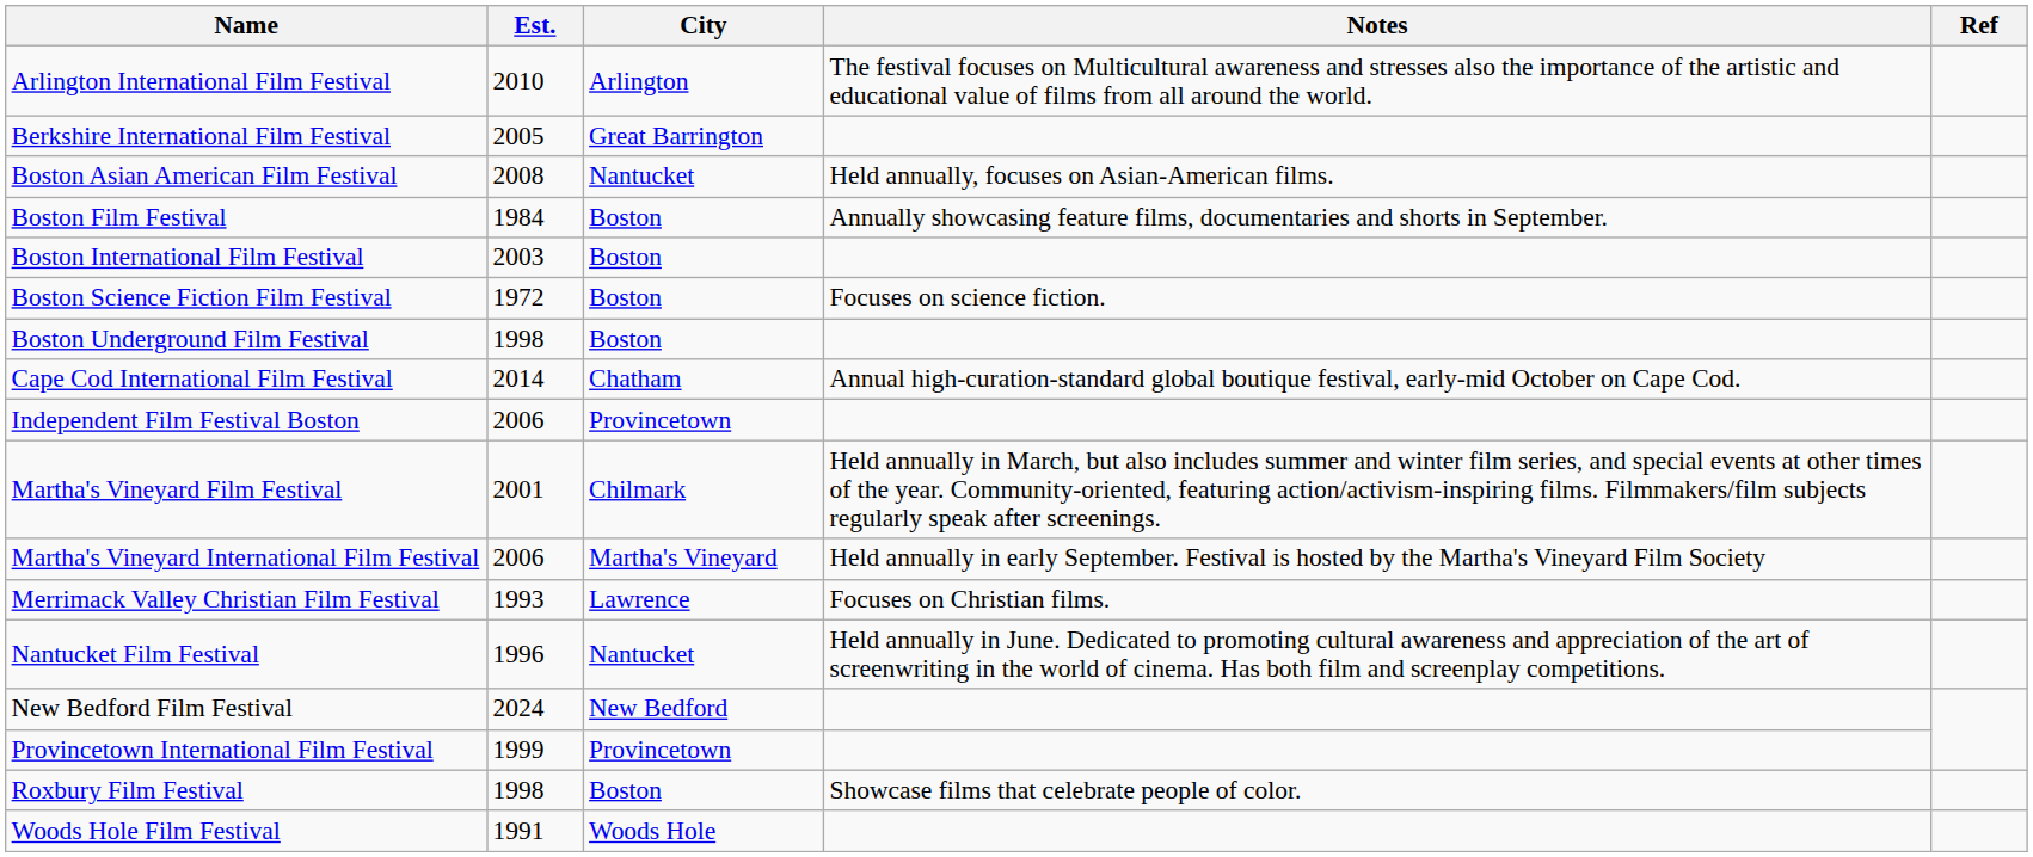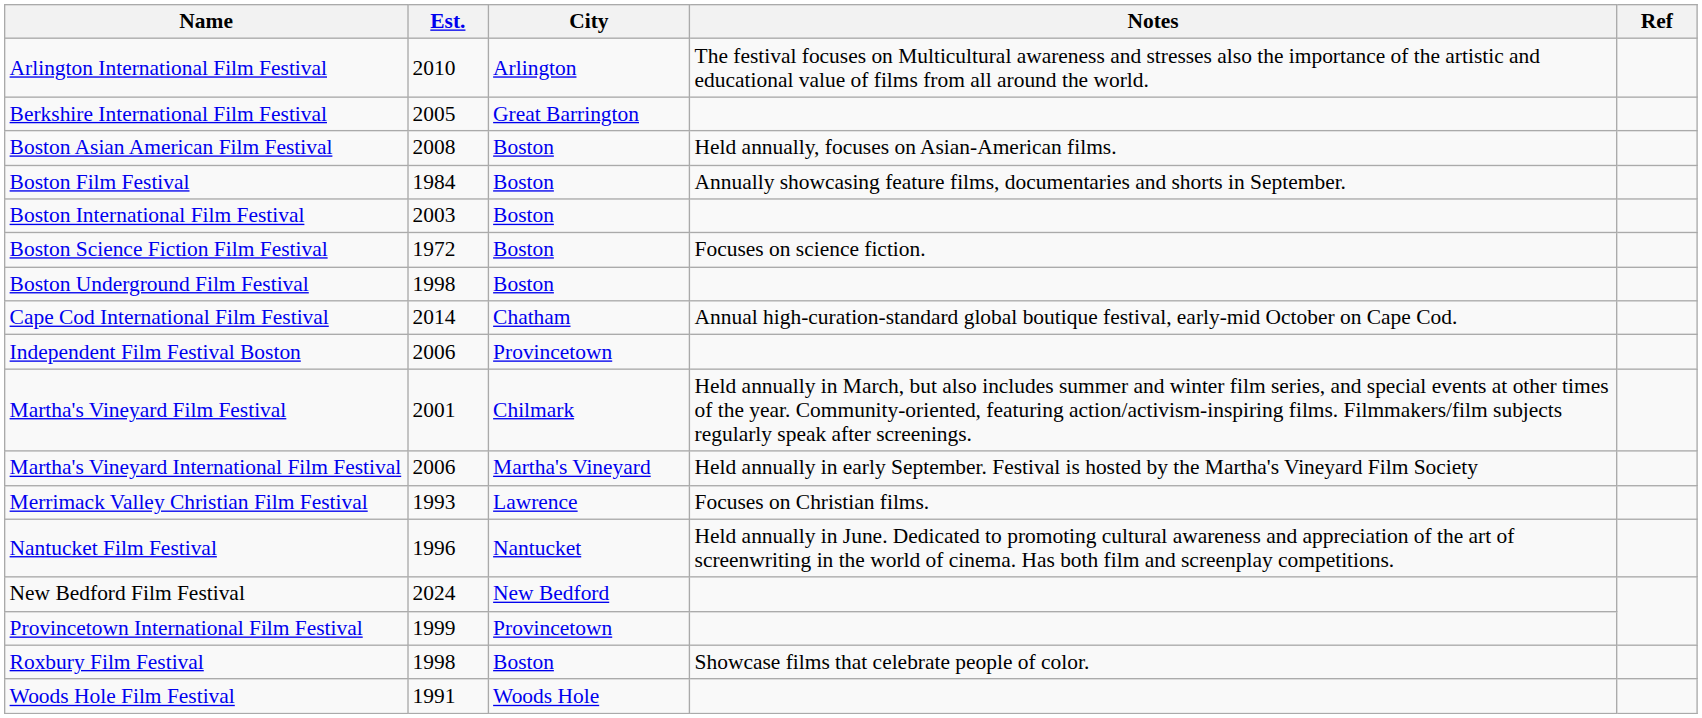Boston Asian American Film Festival | City: Nantucket -> Boston
